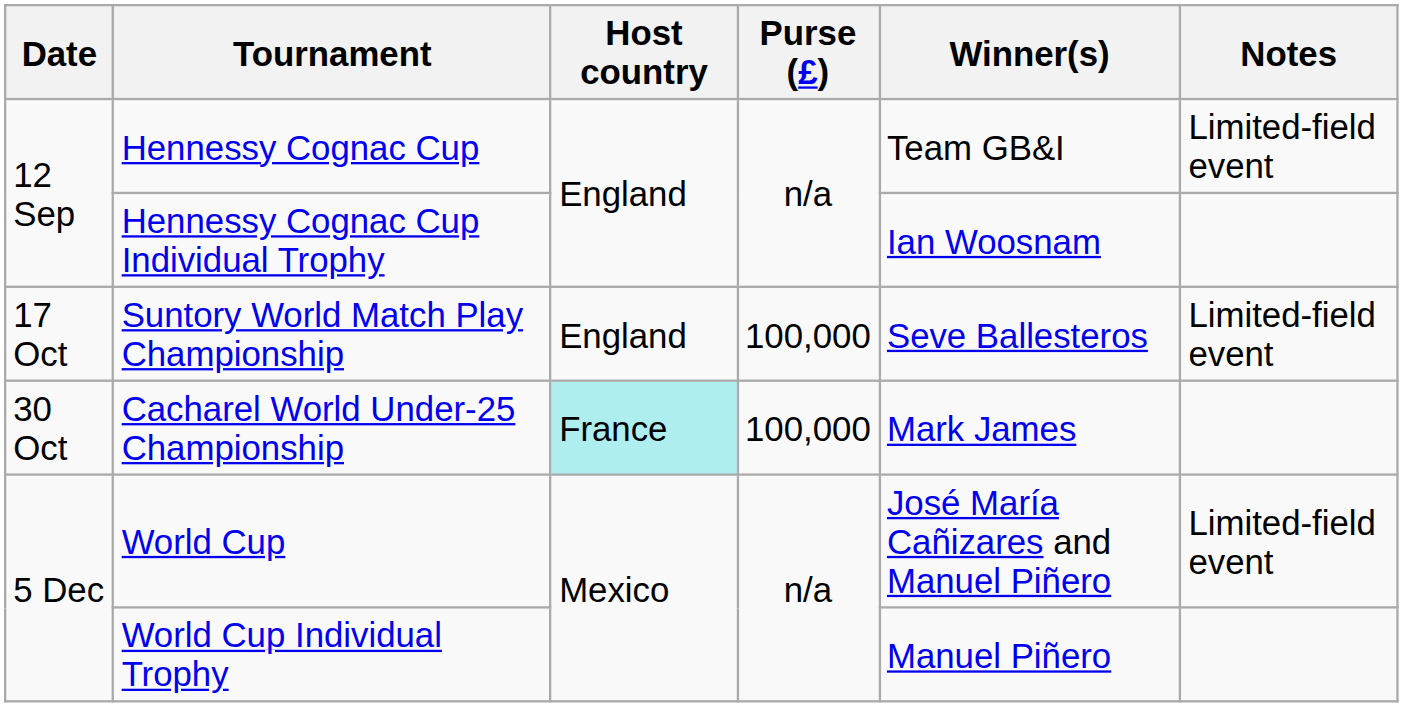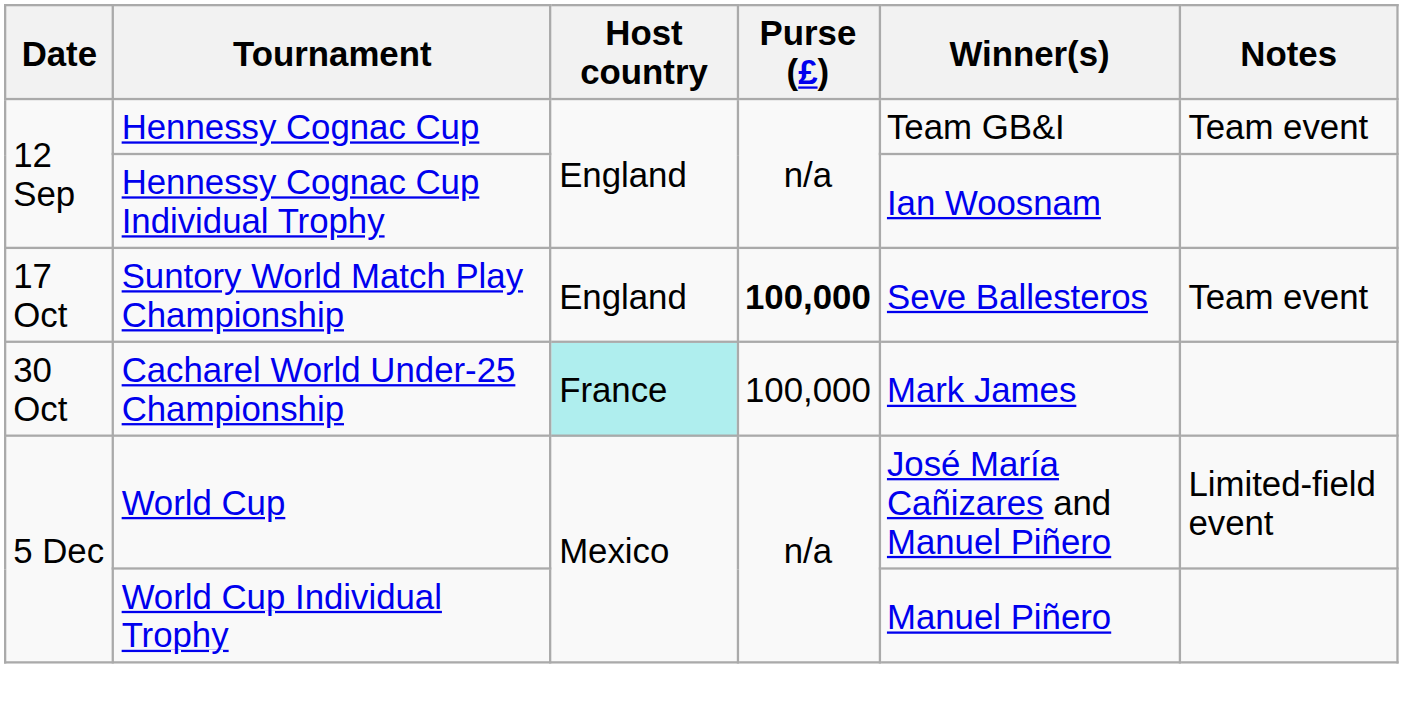Hennessy Cognac Cup | Notes: Limited-field event -> Team event
Suntory World Match Play Championship | Purse (£): normal -> bold
Suntory World Match Play Championship | Notes: Limited-field event -> Team event
